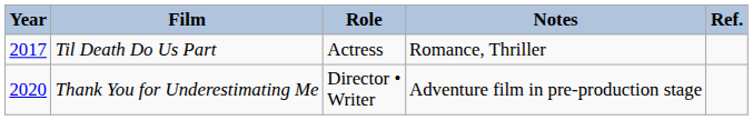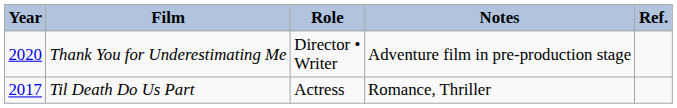rows swapped: Thank You for Underestimating Me <-> Til Death Do Us Part
